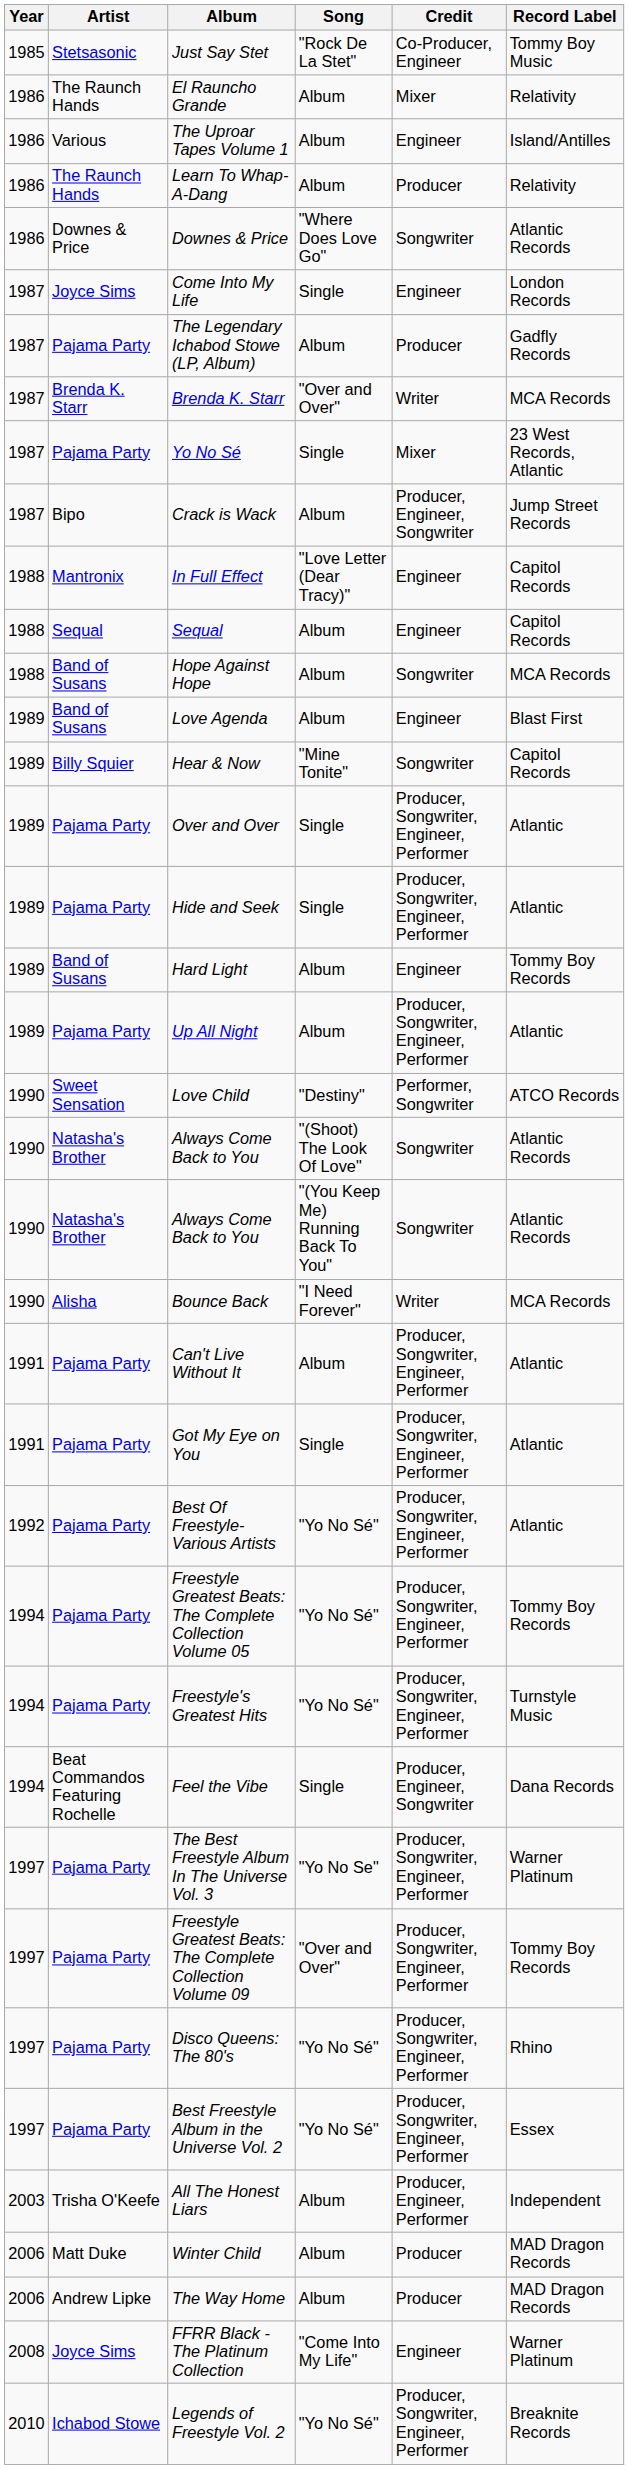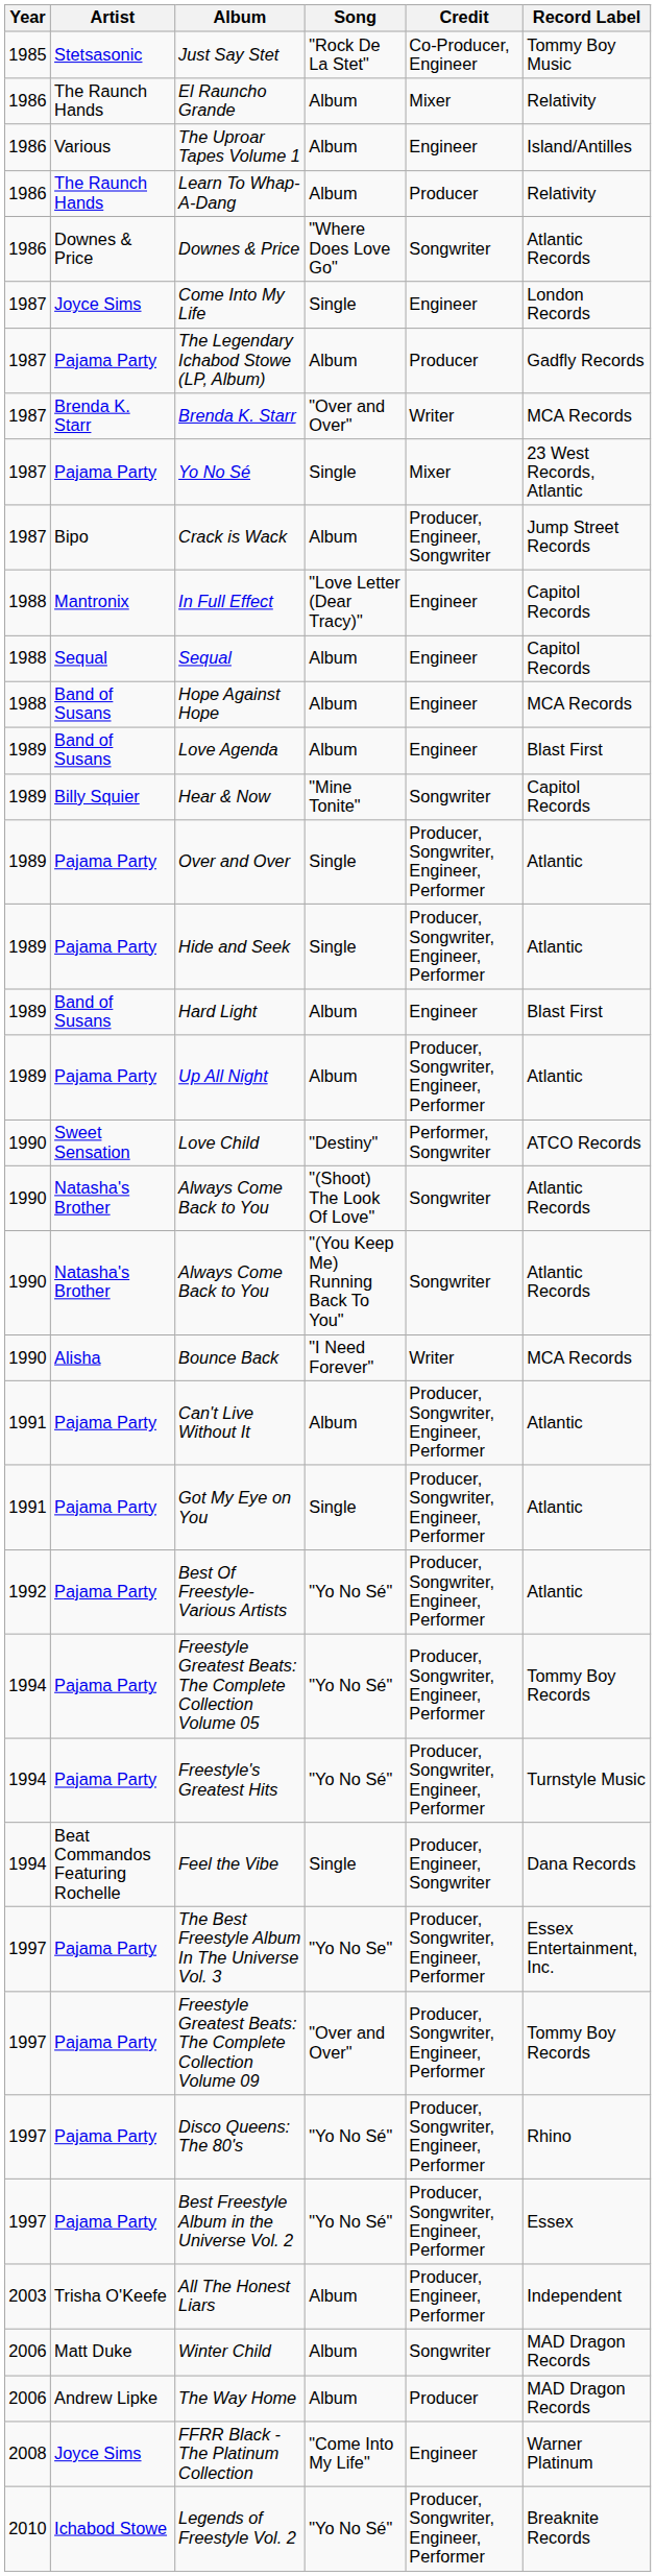Hope Against Hope | Credit: Songwriter -> Engineer
Hard Light | Record Label: Tommy Boy Records -> Blast First
The Best Freestyle Album In The Universe Vol. 3 | Record Label: Warner Platinum -> Essex Entertainment, Inc.
Winter Child | Credit: Producer -> Songwriter
